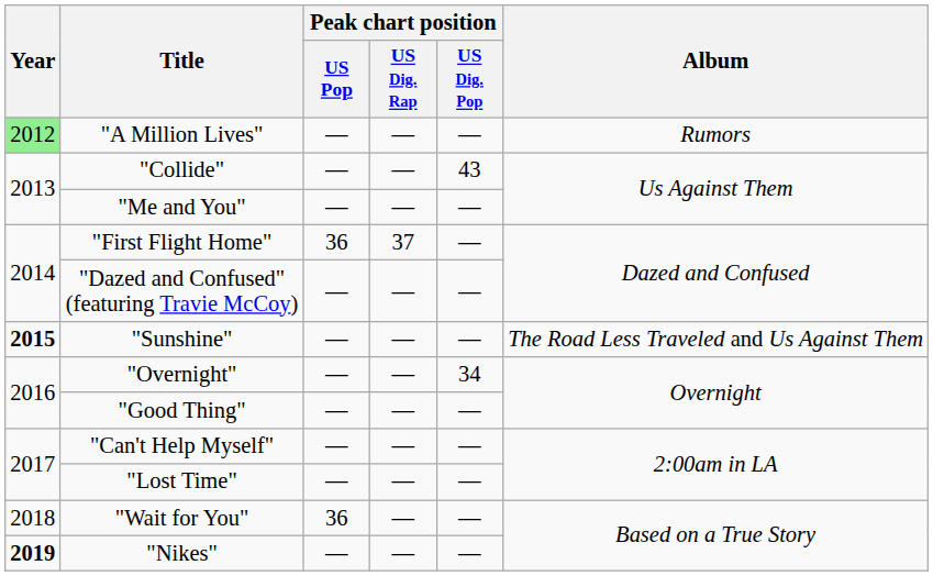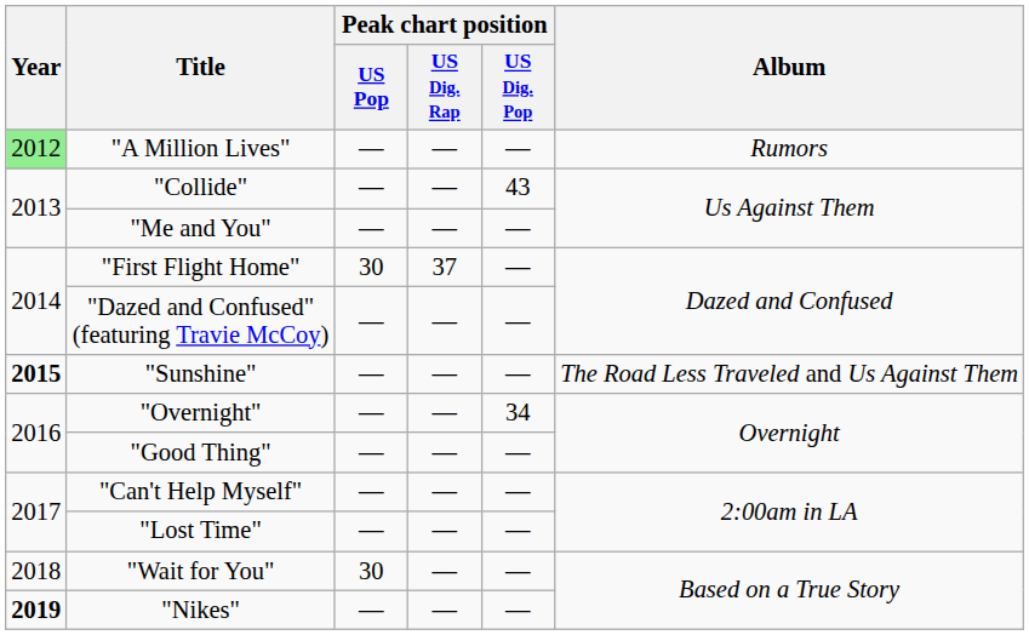"First Flight Home" | Peak chart position / US Pop: 36 -> 30
"Wait for You" | Peak chart position / US Pop: 36 -> 30
